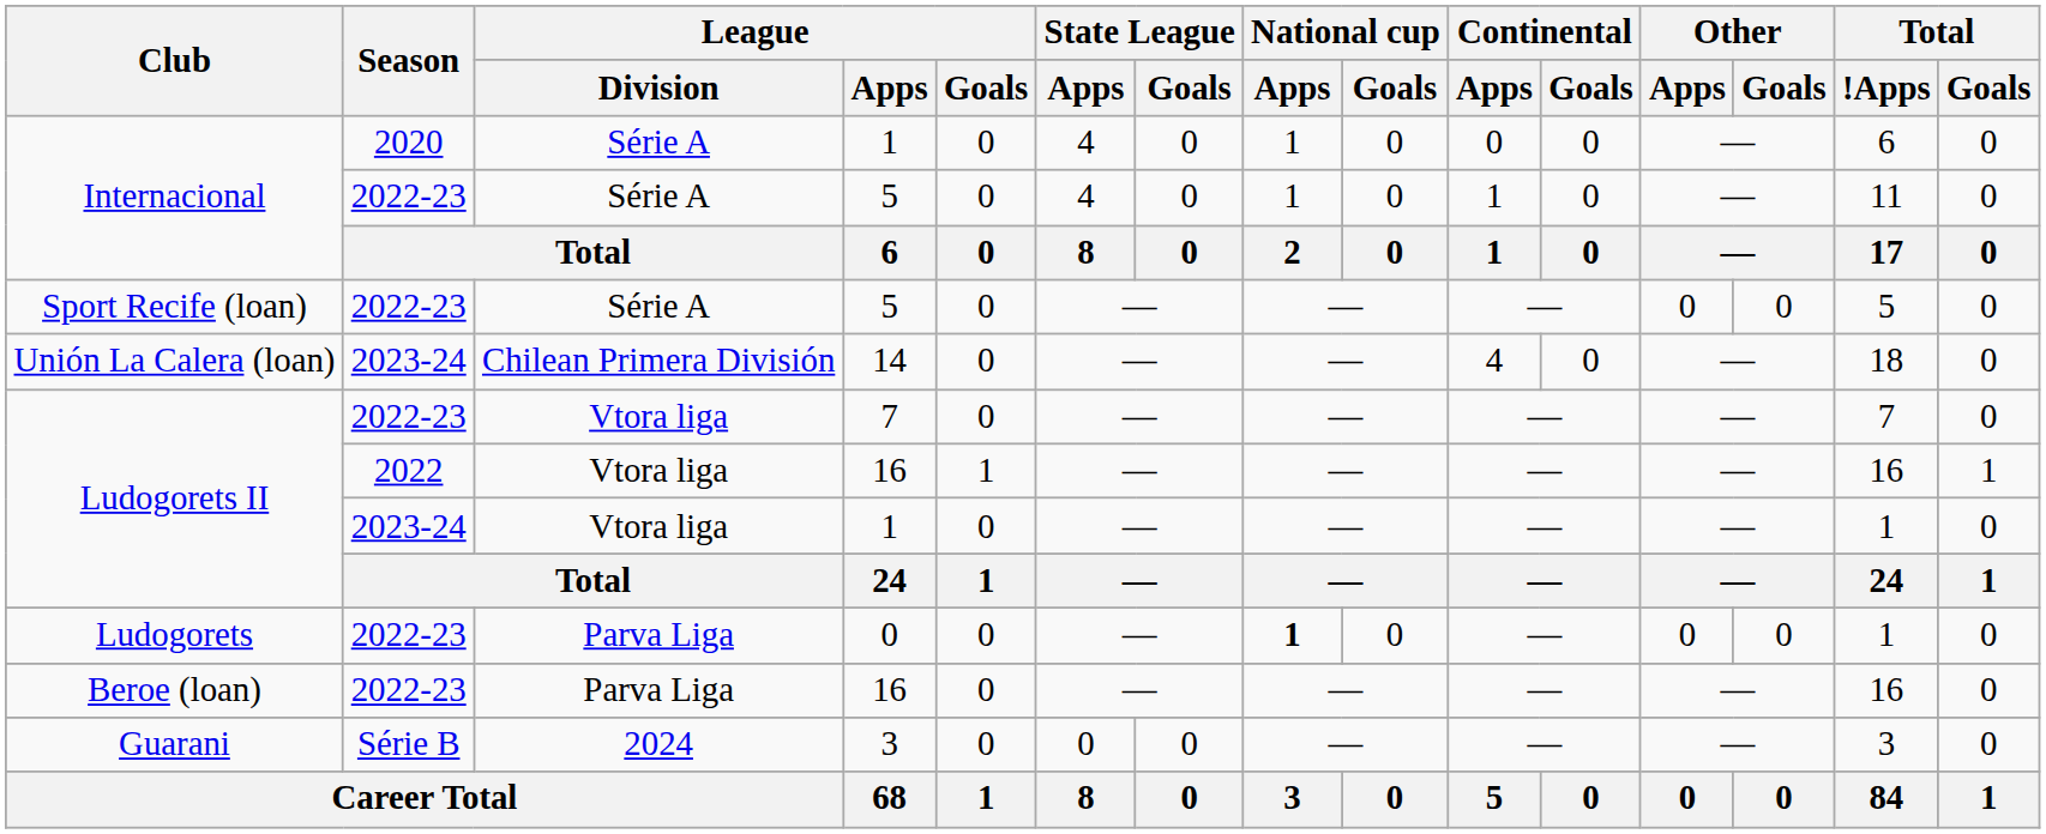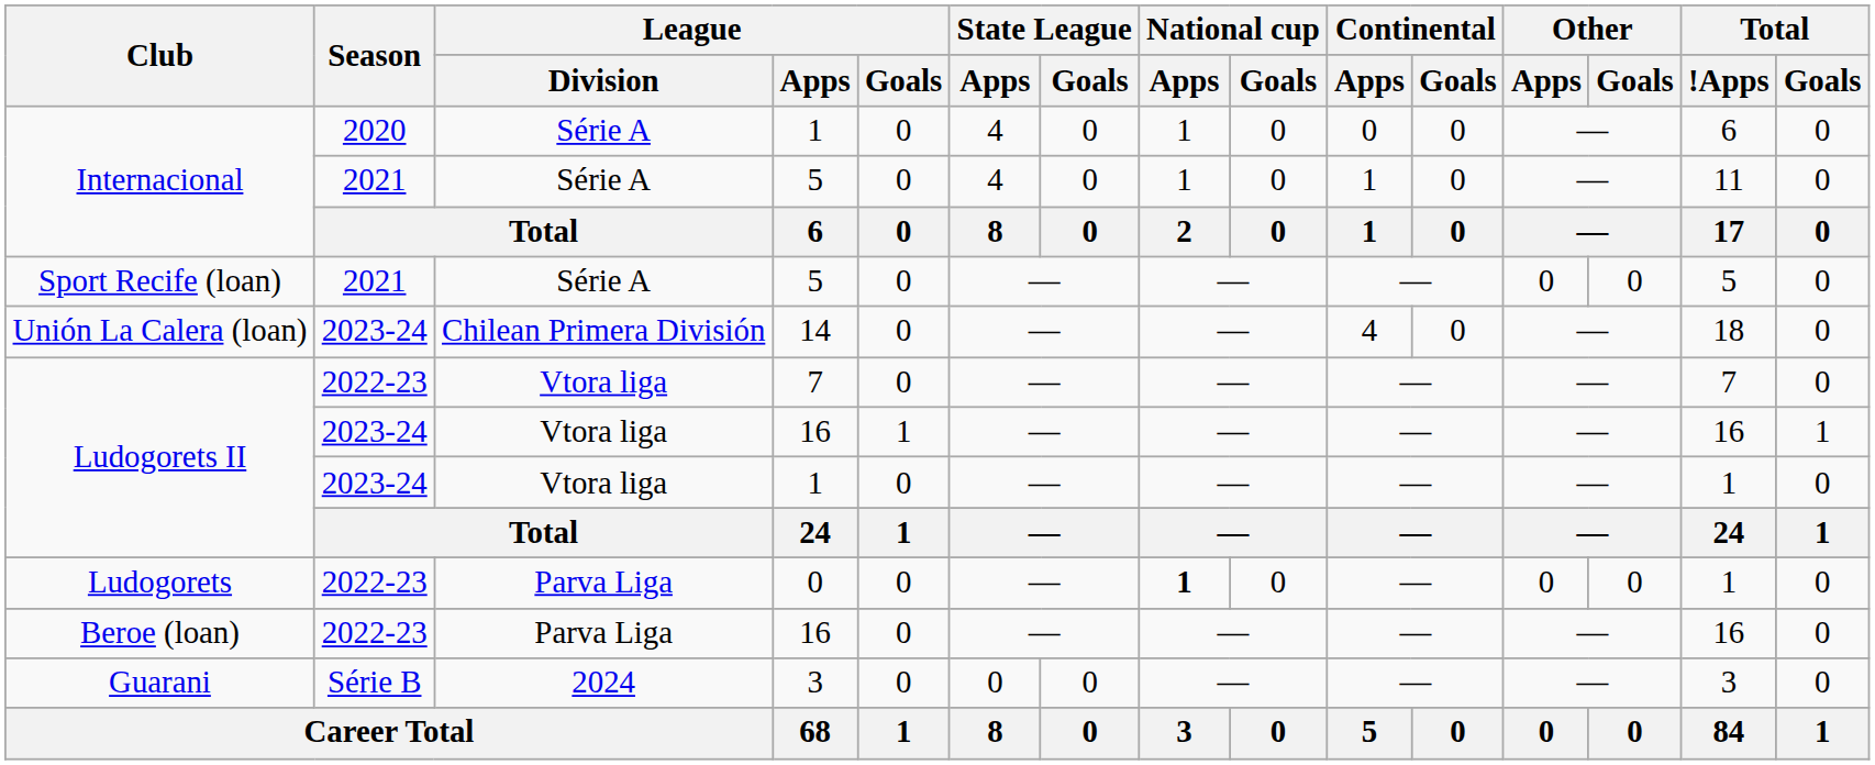Internacional / 5 | Season: 2022-23 -> 2021
Sport Recife (loan) | Season: 2022-23 -> 2021
Ludogorets II / 16 | Season: 2022 -> 2023-24
